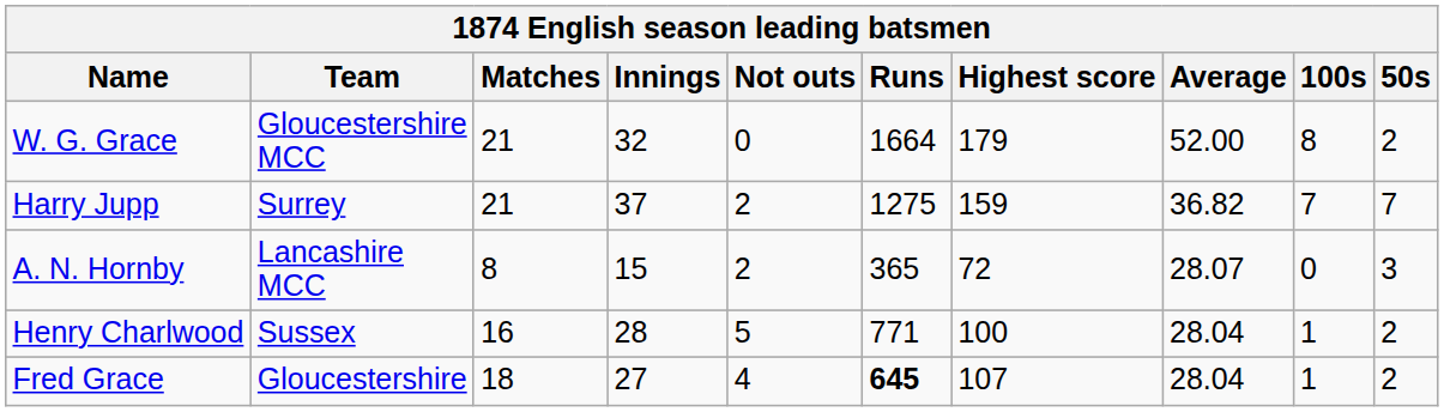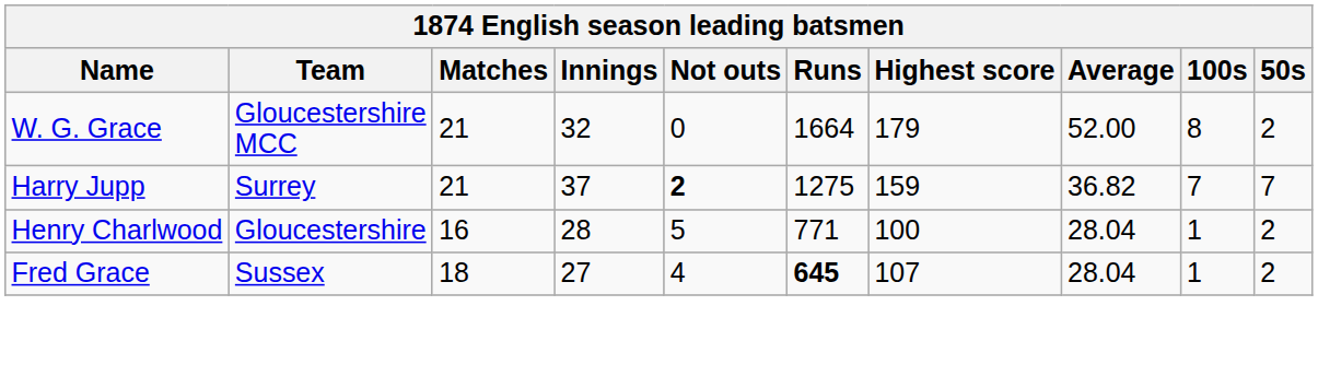Harry Jupp | Not outs: normal -> bold
- row: A. N. Hornby | Lancashire MCC | 8 | 15 | 2 | 365 | 72 | 28.07 | 0 | 3
Henry Charlwood | Team: Sussex -> Gloucestershire
Fred Grace | Team: Gloucestershire -> Sussex
